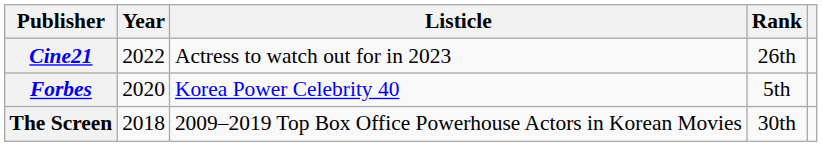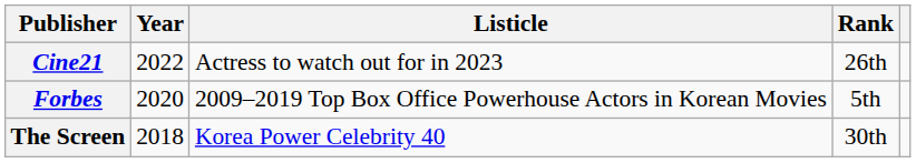Forbes | Listicle: Korea Power Celebrity 40 -> 2009–2019 Top Box Office Powerhouse Actors in Korean Movies
The Screen | Listicle: 2009–2019 Top Box Office Powerhouse Actors in Korean Movies -> Korea Power Celebrity 40
